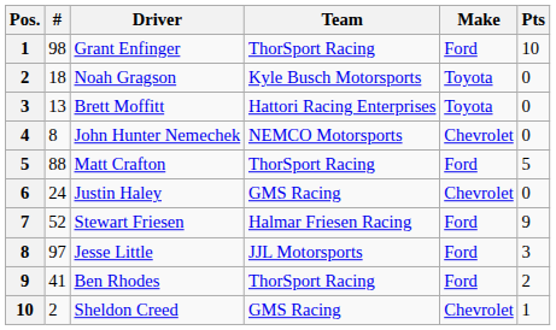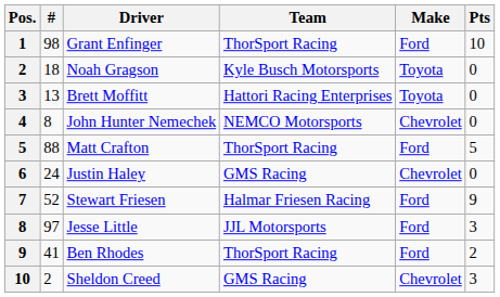Sheldon Creed | Pts: 1 -> 3
